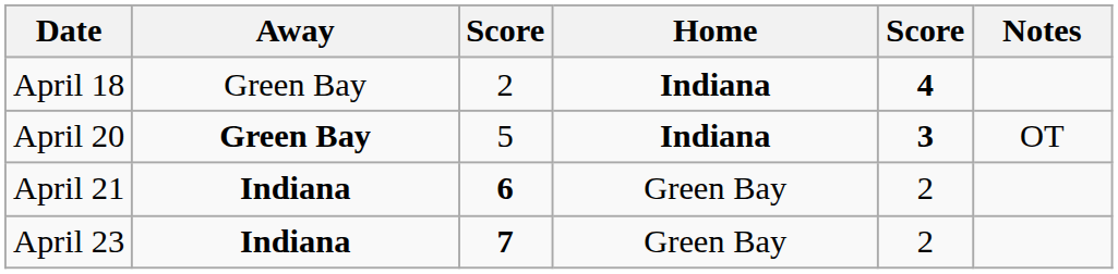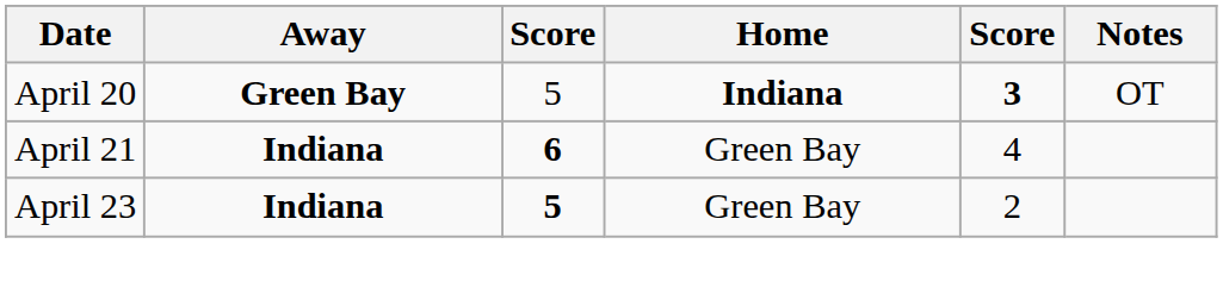- row: April 18 | Green Bay | 2 | Indiana | 4
April 21 | column 5: 2 -> 4
April 23 | column 3: 7 -> 5
